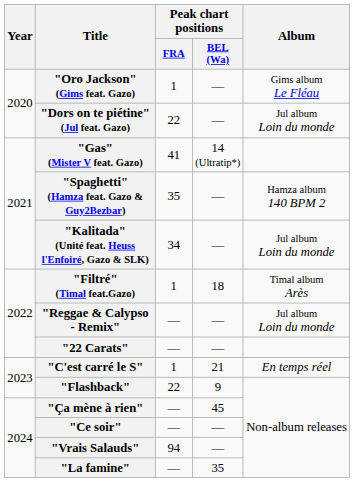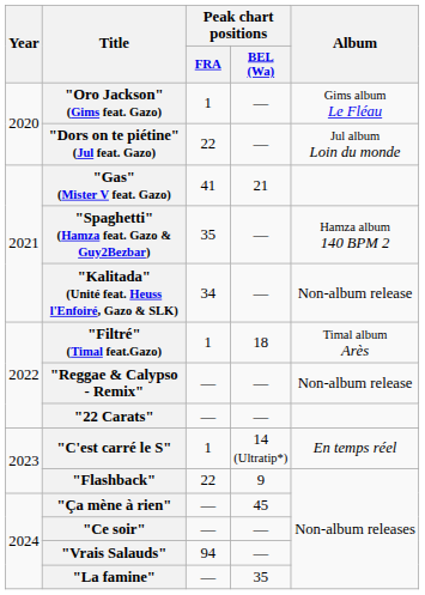"Gas" (Mister V feat. Gazo) | Peak chart positions / BEL (Wa): 14 (Ultratip*) -> 21
"Kalitada" (Unité feat. Heuss l'Enfoiré, Gazo & SLK) | Album: Jul album Loin du monde -> Non-album release
"Reggae & Calypso - Remix" | Album: Jul album Loin du monde -> Non-album release
"C'est carré le S" | Peak chart positions / BEL (Wa): 21 -> 14 (Ultratip*)
